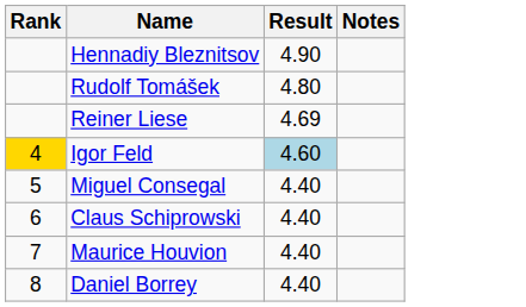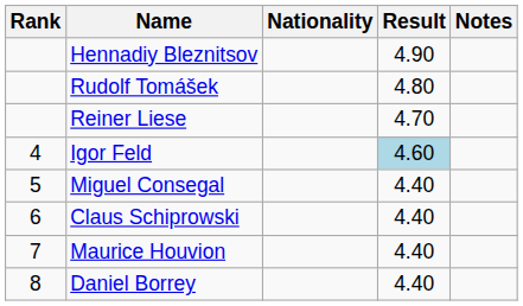+ column: Nationality
Reiner Liese | Result: 4.69 -> 4.70
Igor Feld | Rank: gold background -> no background
